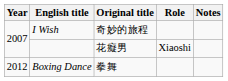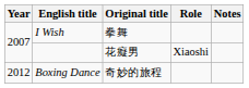I Wish | Original title: 奇妙的旅程 -> 拳舞
Boxing Dance | Original title: 拳舞 -> 奇妙的旅程
